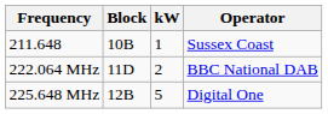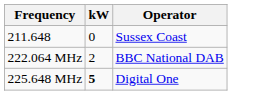- column: Block | 10B | 11D | 12B
211.648 | kW: 1 -> 0
225.648 MHz | kW: normal -> bold
